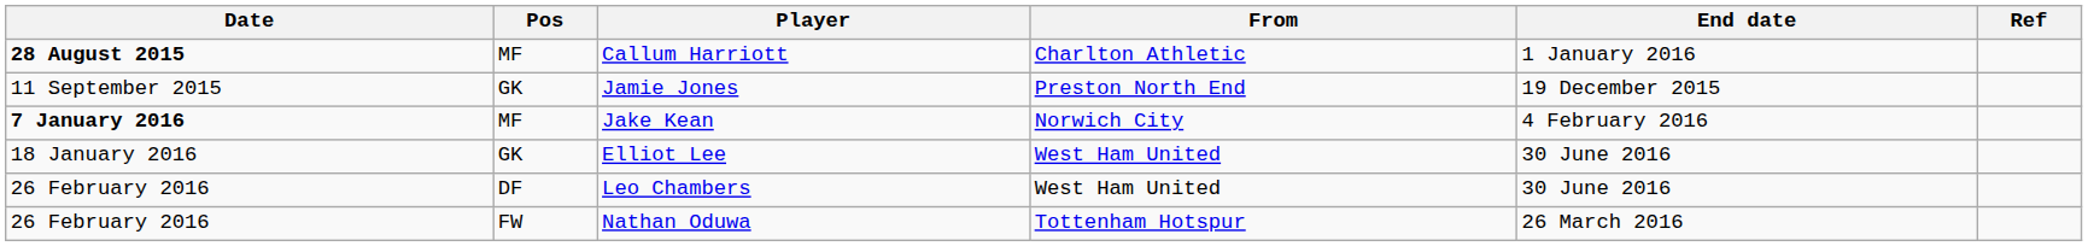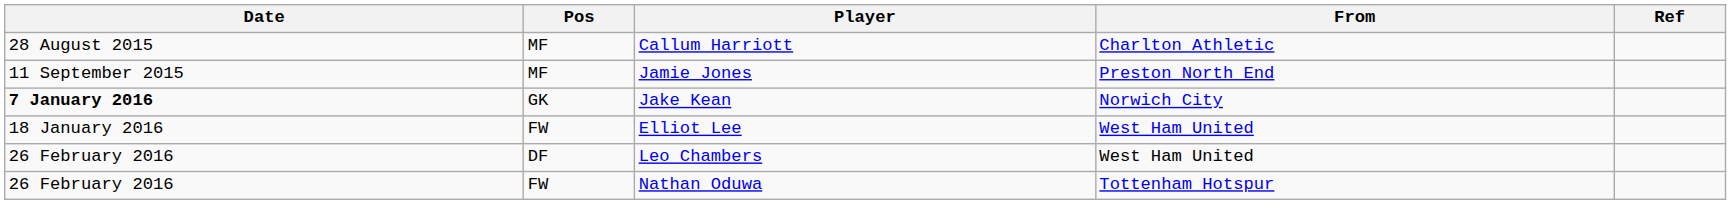- column: End date | 1 January 2016 | 19 December 2015 | 4 February 2016 | 30 June 2016 | 30 June 2016 | 26 March 2016
Callum Harriott | Date: bold -> normal
Jamie Jones | Pos: GK -> MF
Jake Kean | Pos: MF -> GK
Elliot Lee | Pos: GK -> FW
